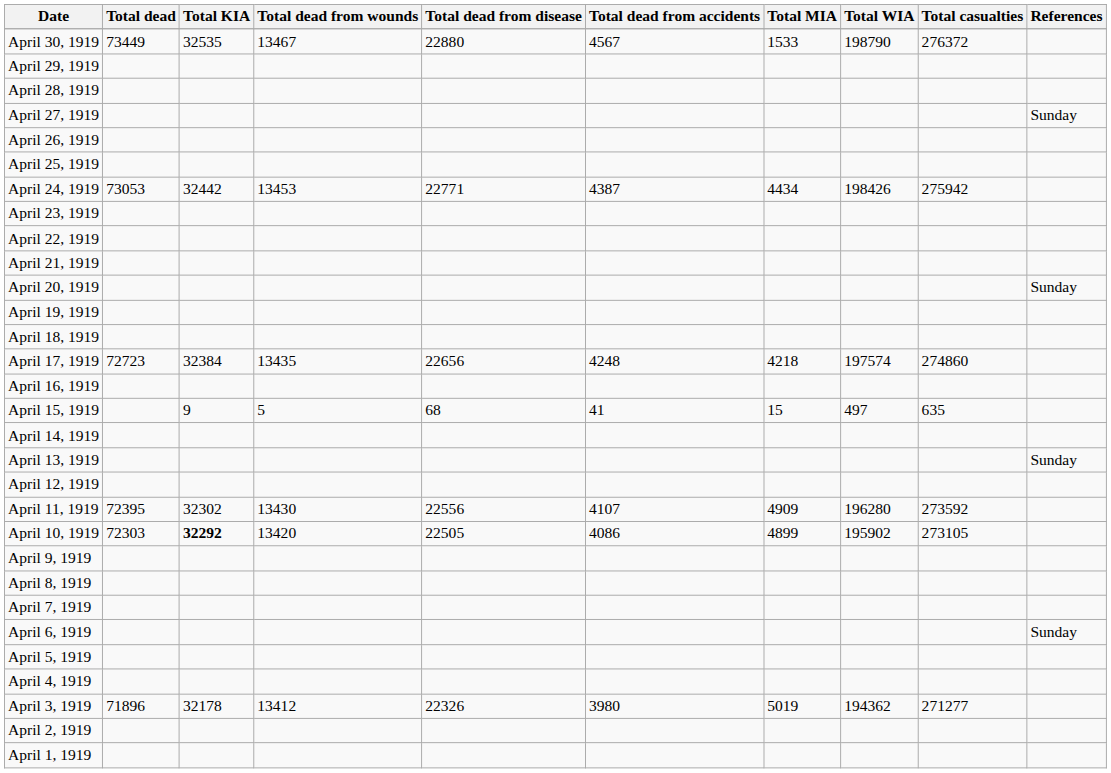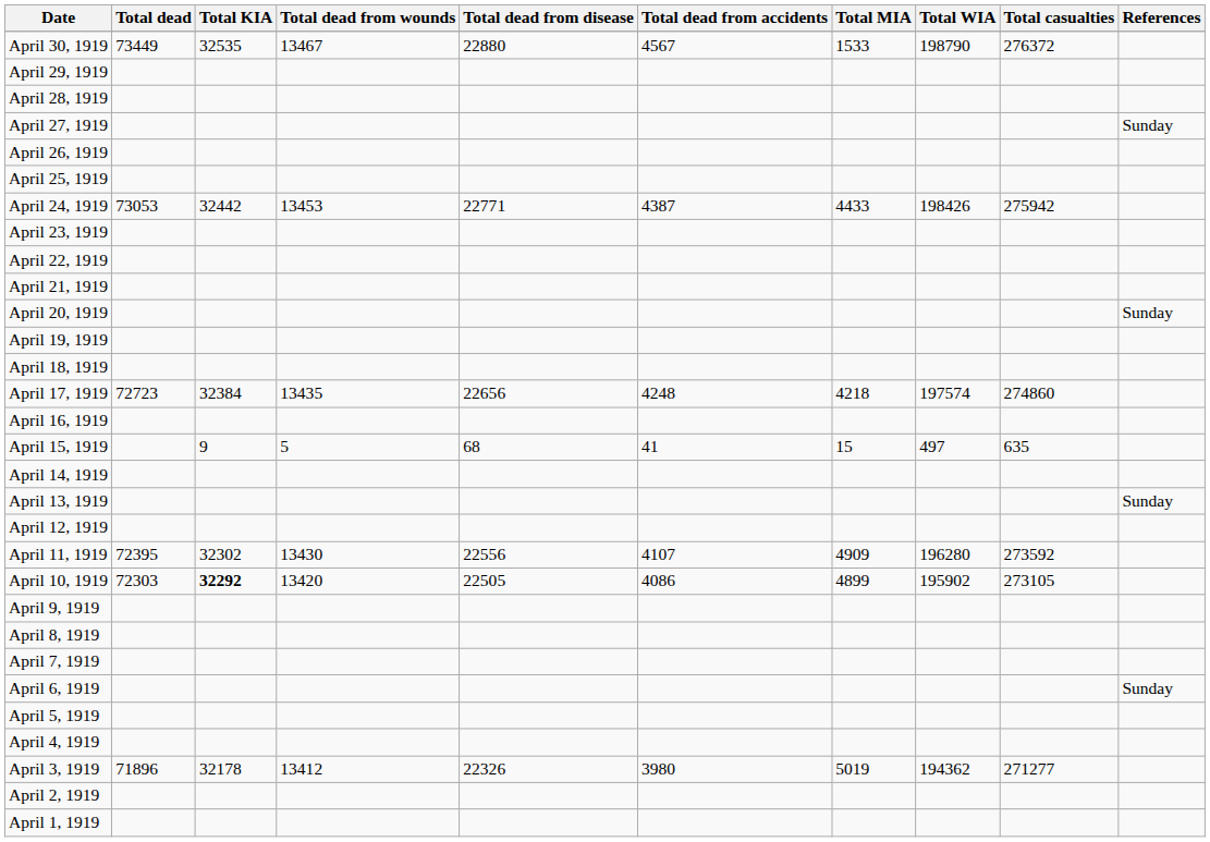April 24, 1919 | Total MIA: 4434 -> 4433
